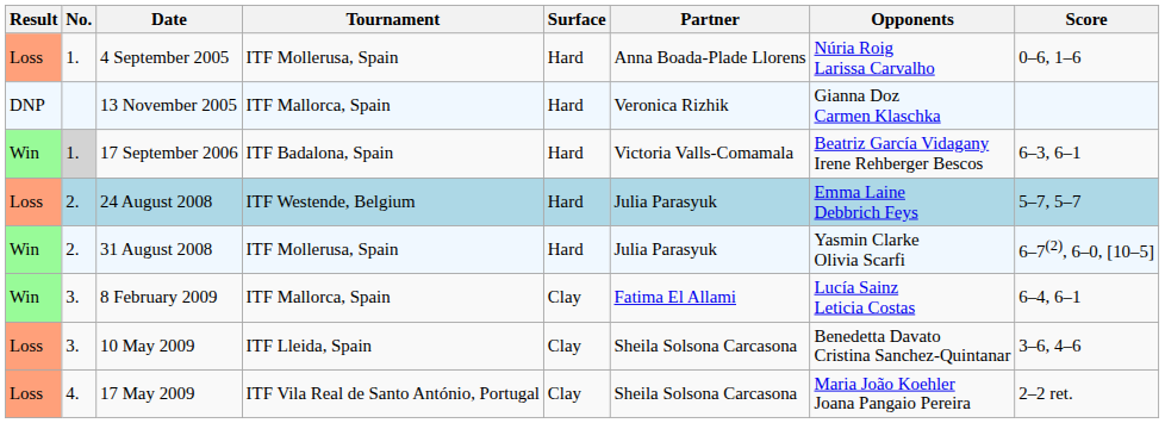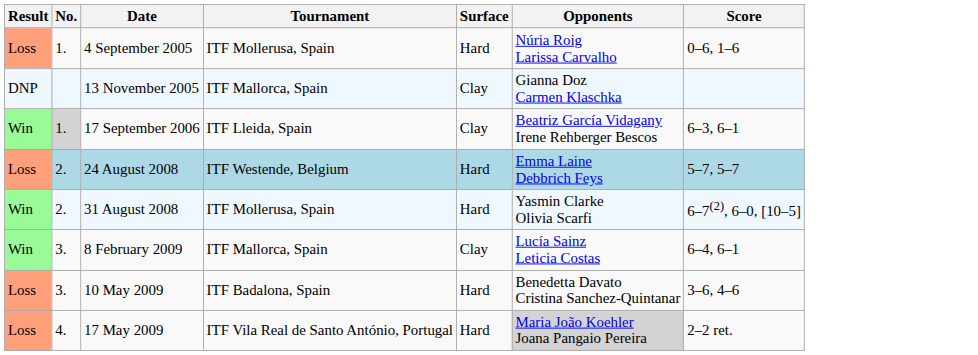- column: Partner | Anna Boada-Plade Llorens | Veronica Rizhik | Victoria Valls-Comamala | Julia Parasyuk | Julia Parasyuk | Fatima El Allami | Sheila Solsona Carcasona | Sheila Solsona Carcasona
13 November 2005 | Surface: Hard -> Clay
17 September 2006 | Tournament: ITF Badalona, Spain -> ITF Lleida, Spain
17 September 2006 | Surface: Hard -> Clay
10 May 2009 | Tournament: ITF Lleida, Spain -> ITF Badalona, Spain
10 May 2009 | Surface: Clay -> Hard
17 May 2009 | Surface: Clay -> Hard
17 May 2009 | Opponents: no background -> lightgrey background
